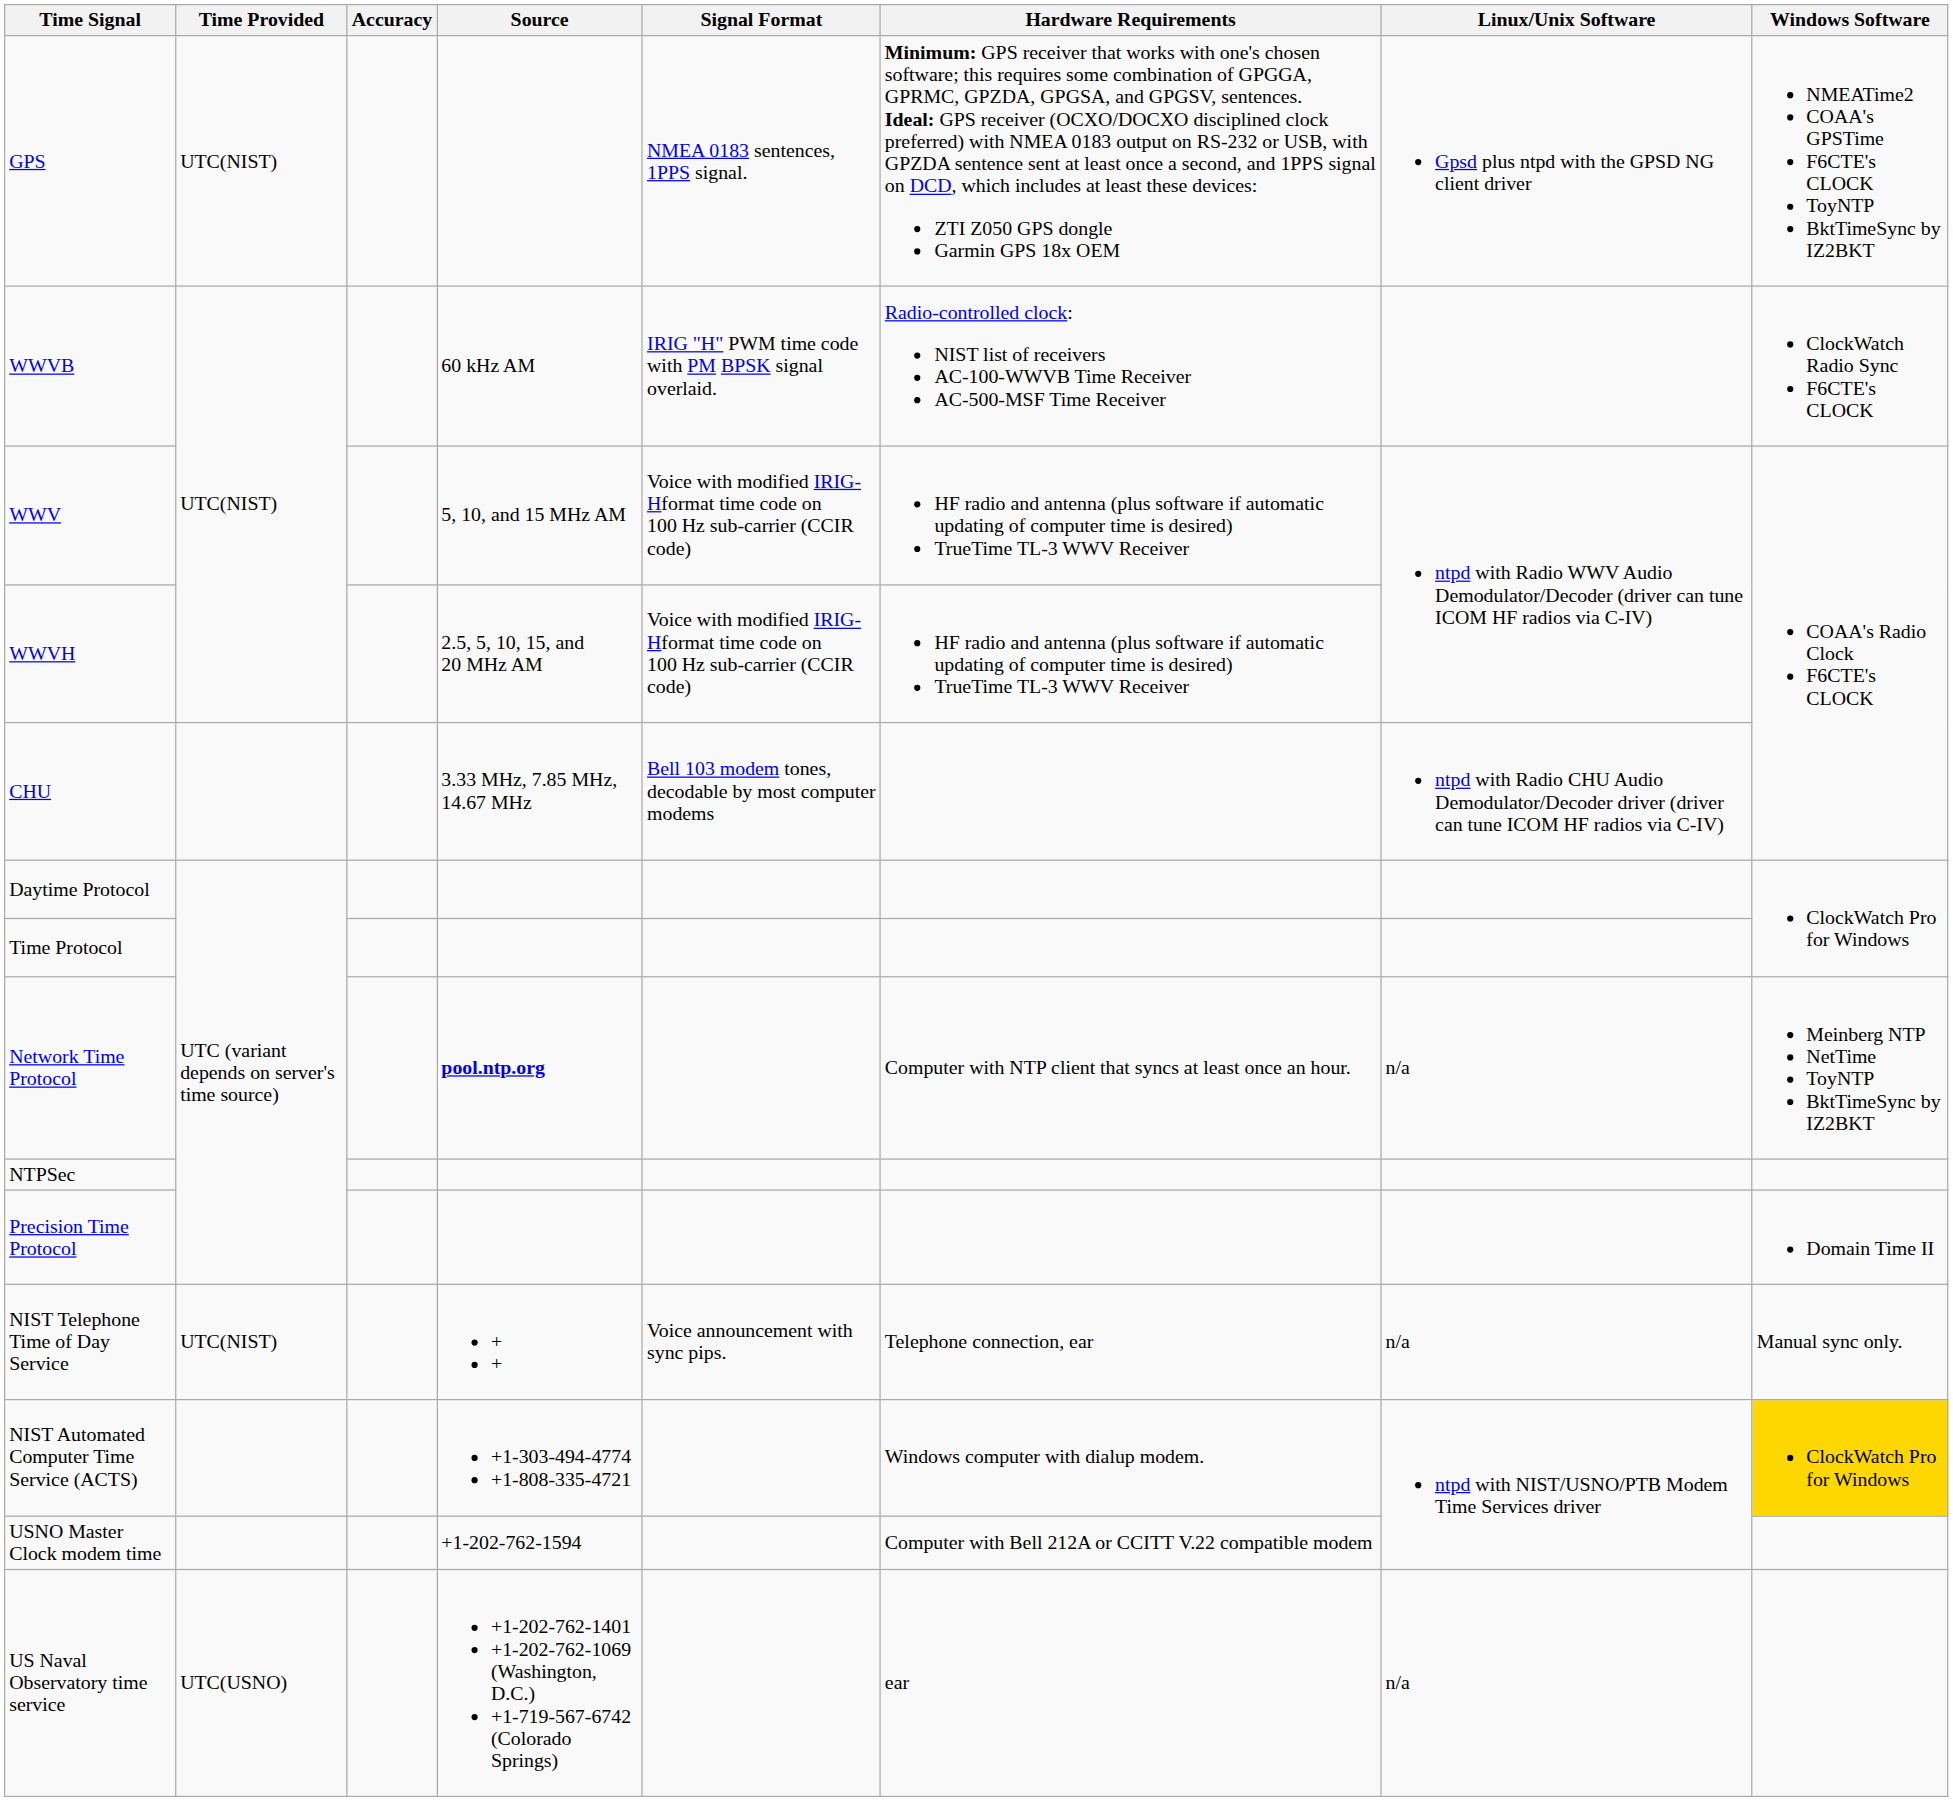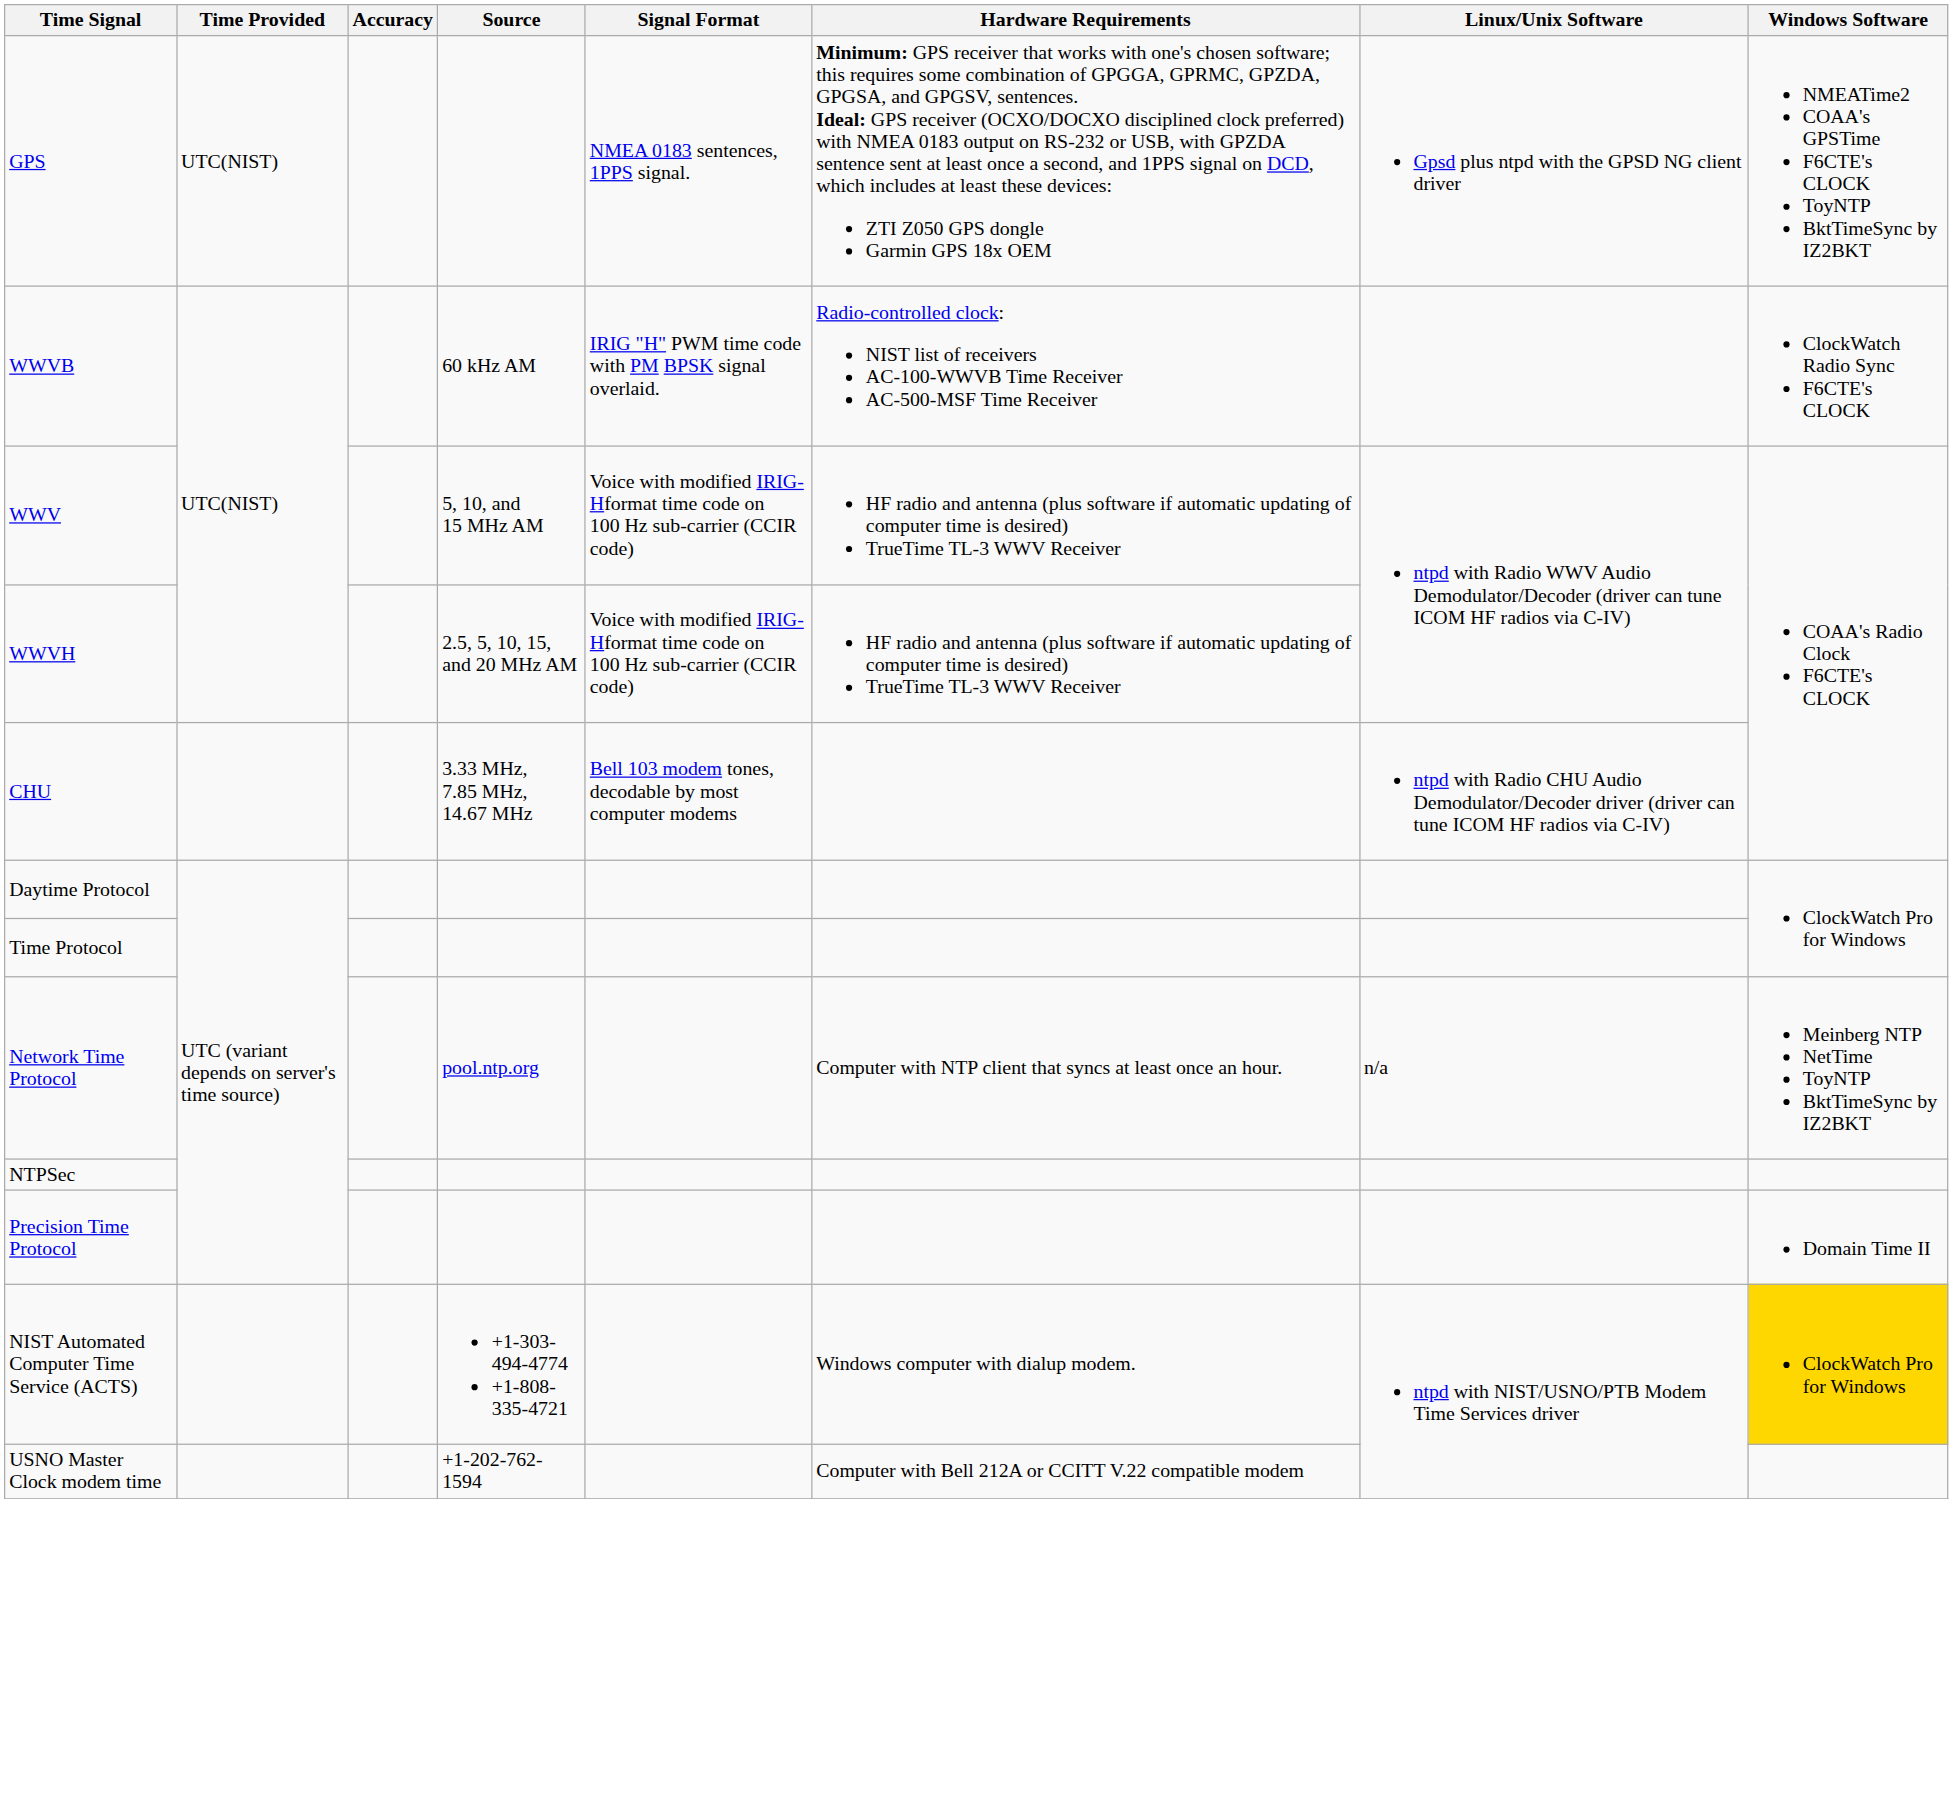Network Time Protocol | Source: bold -> normal
- row: NIST Telephone Time of Day Service | UTC(NIST) | + + | Voice announcement with sync pips. | Telephone connection, ear | n/a | Manual sync only.
- row: US Naval Observatory time service | UTC(USNO) | +1-202-762-1401 +1-202-762-1069 (Washington, D.C.) +1-719-567-6742 (Colorado Springs) | ear | n/a
